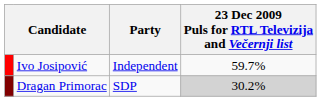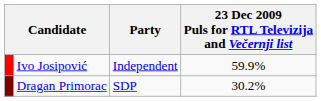Ivo Josipović | 23 Dec 2009 Puls for RTL Televizija and Večernji list: 59.7% -> 59.9%
Dragan Primorac | 23 Dec 2009 Puls for RTL Televizija and Večernji list: lightgrey background -> no background
